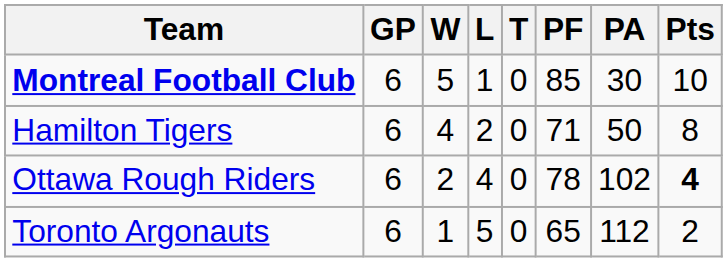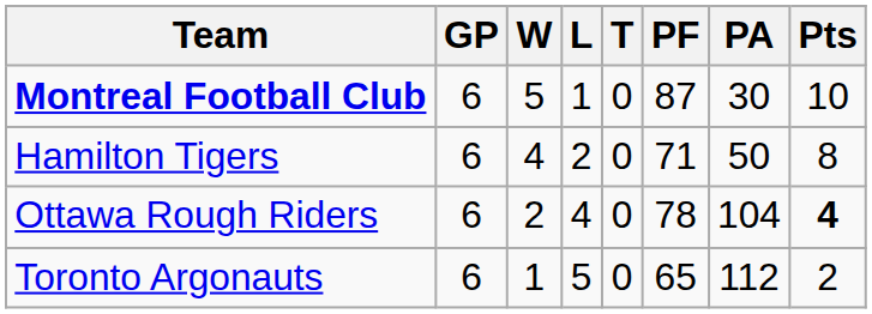Montreal Football Club | PF: 85 -> 87
Ottawa Rough Riders | PA: 102 -> 104
